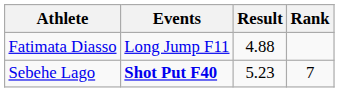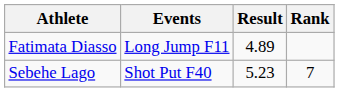Fatimata Diasso | Result: 4.88 -> 4.89
Sebehe Lago | Events: bold -> normal
